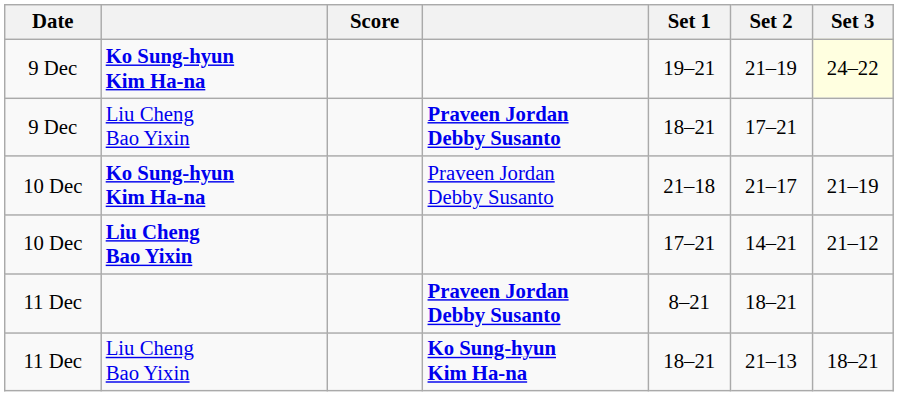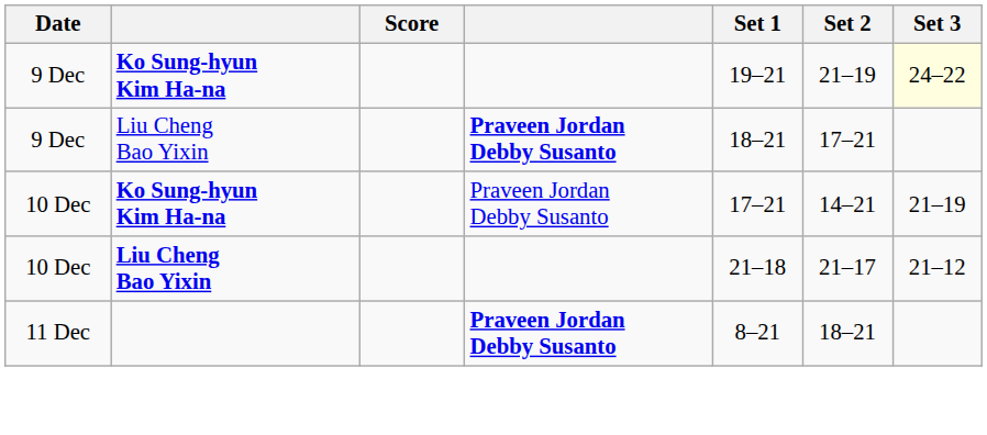10 Dec / Ko Sung-hyun Kim Ha-na | Set 1: 21–18 -> 17–21
10 Dec / Ko Sung-hyun Kim Ha-na | Set 2: 21–17 -> 14–21
10 Dec / Liu Cheng Bao Yixin | Set 1: 17–21 -> 21–18
10 Dec / Liu Cheng Bao Yixin | Set 2: 14–21 -> 21–17
- row: 11 Dec | Liu Cheng Bao Yixin | Ko Sung-hyun Kim Ha-na | 18–21 | 21–13 | 18–21
